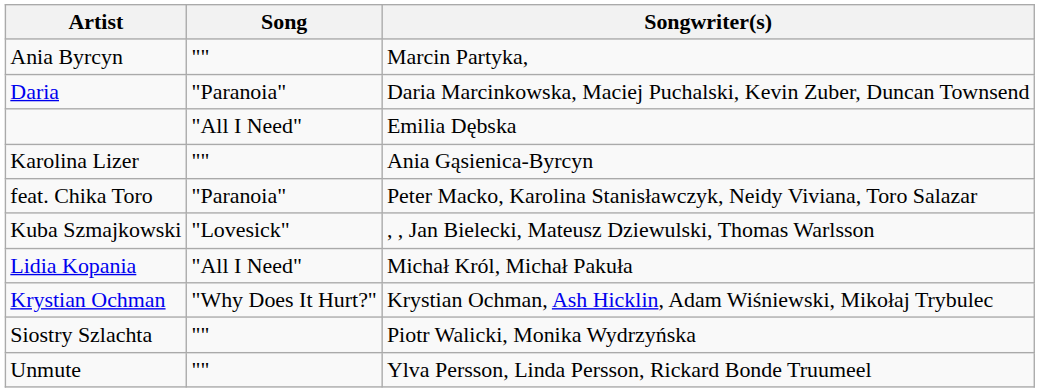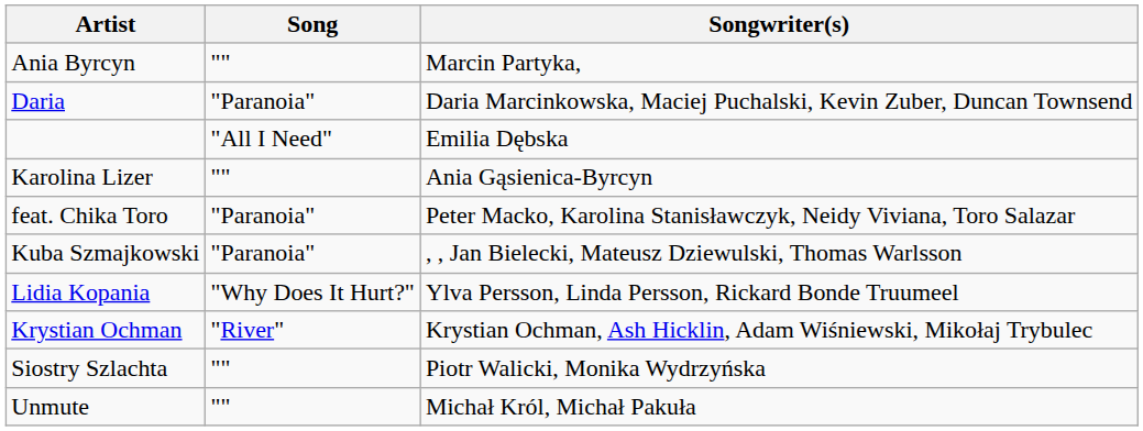Kuba Szmajkowski | Song: "Lovesick" -> "Paranoia"
Lidia Kopania | Song: "All I Need" -> "Why Does It Hurt?"
Lidia Kopania | Songwriter(s): Michał Król, Michał Pakuła -> Ylva Persson, Linda Persson, Rickard Bonde Truumeel
Krystian Ochman | Song: "Why Does It Hurt?" -> "River"
Unmute | Songwriter(s): Ylva Persson, Linda Persson, Rickard Bonde Truumeel -> Michał Król, Michał Pakuła
